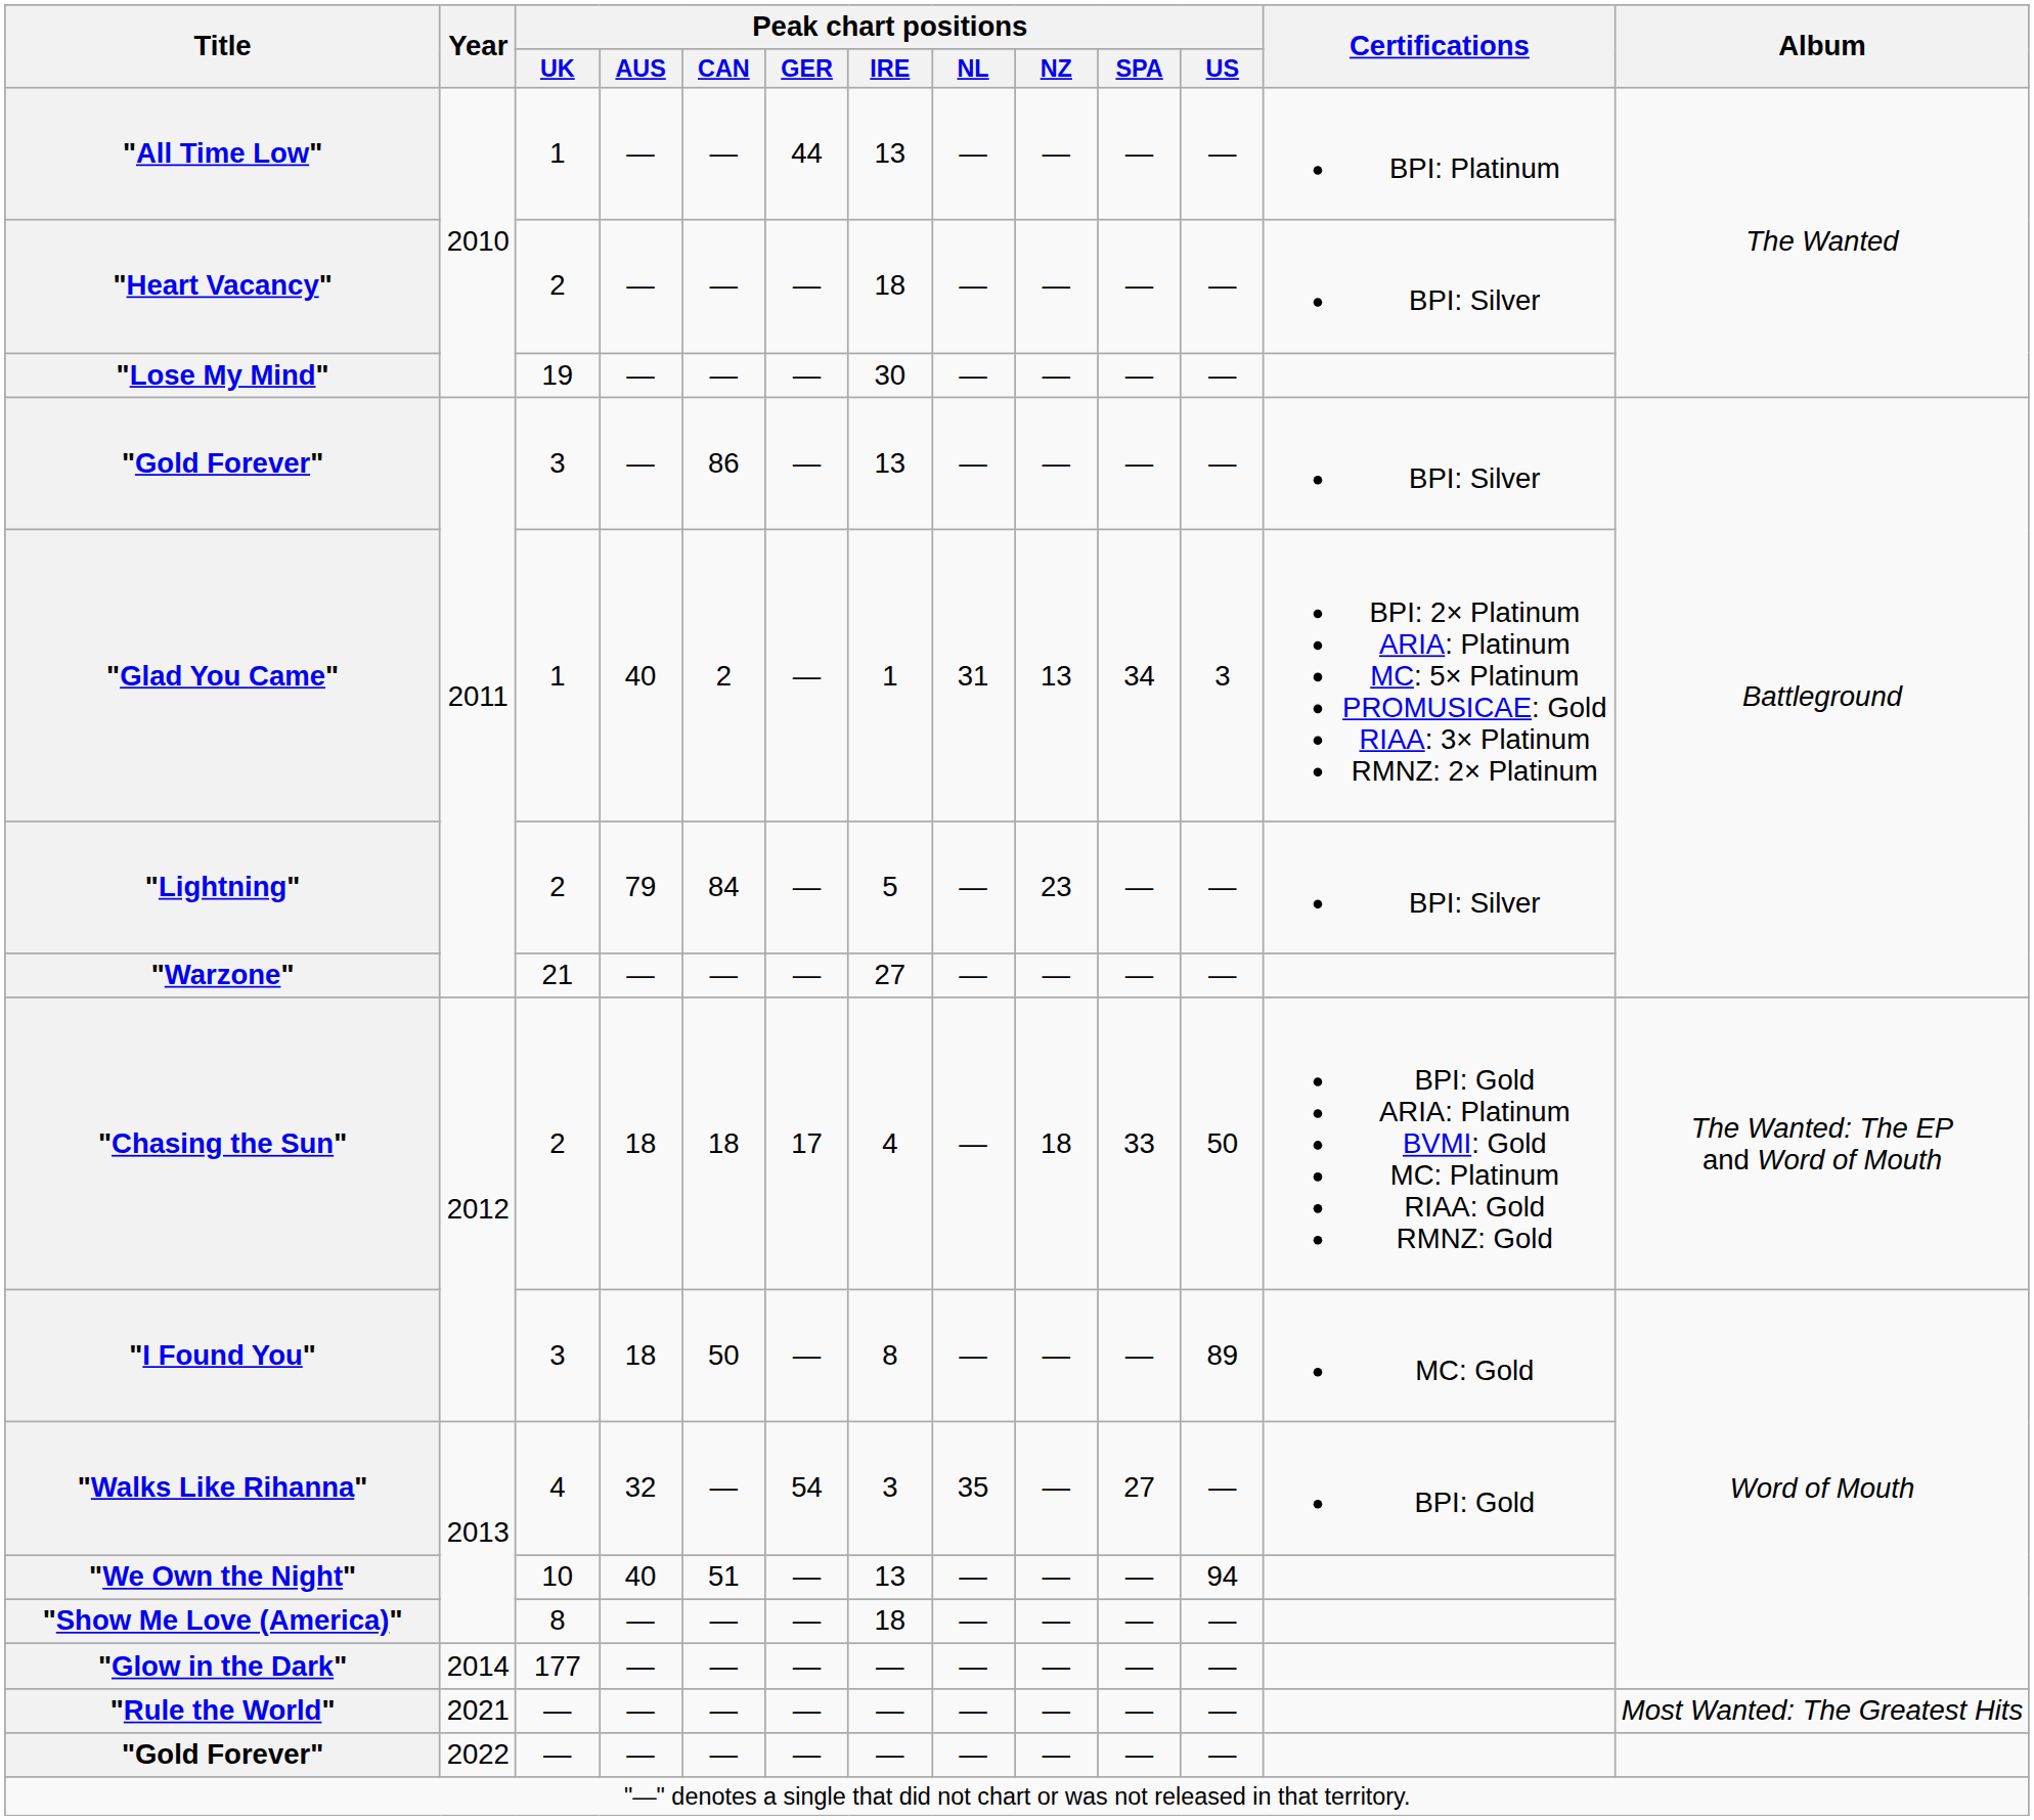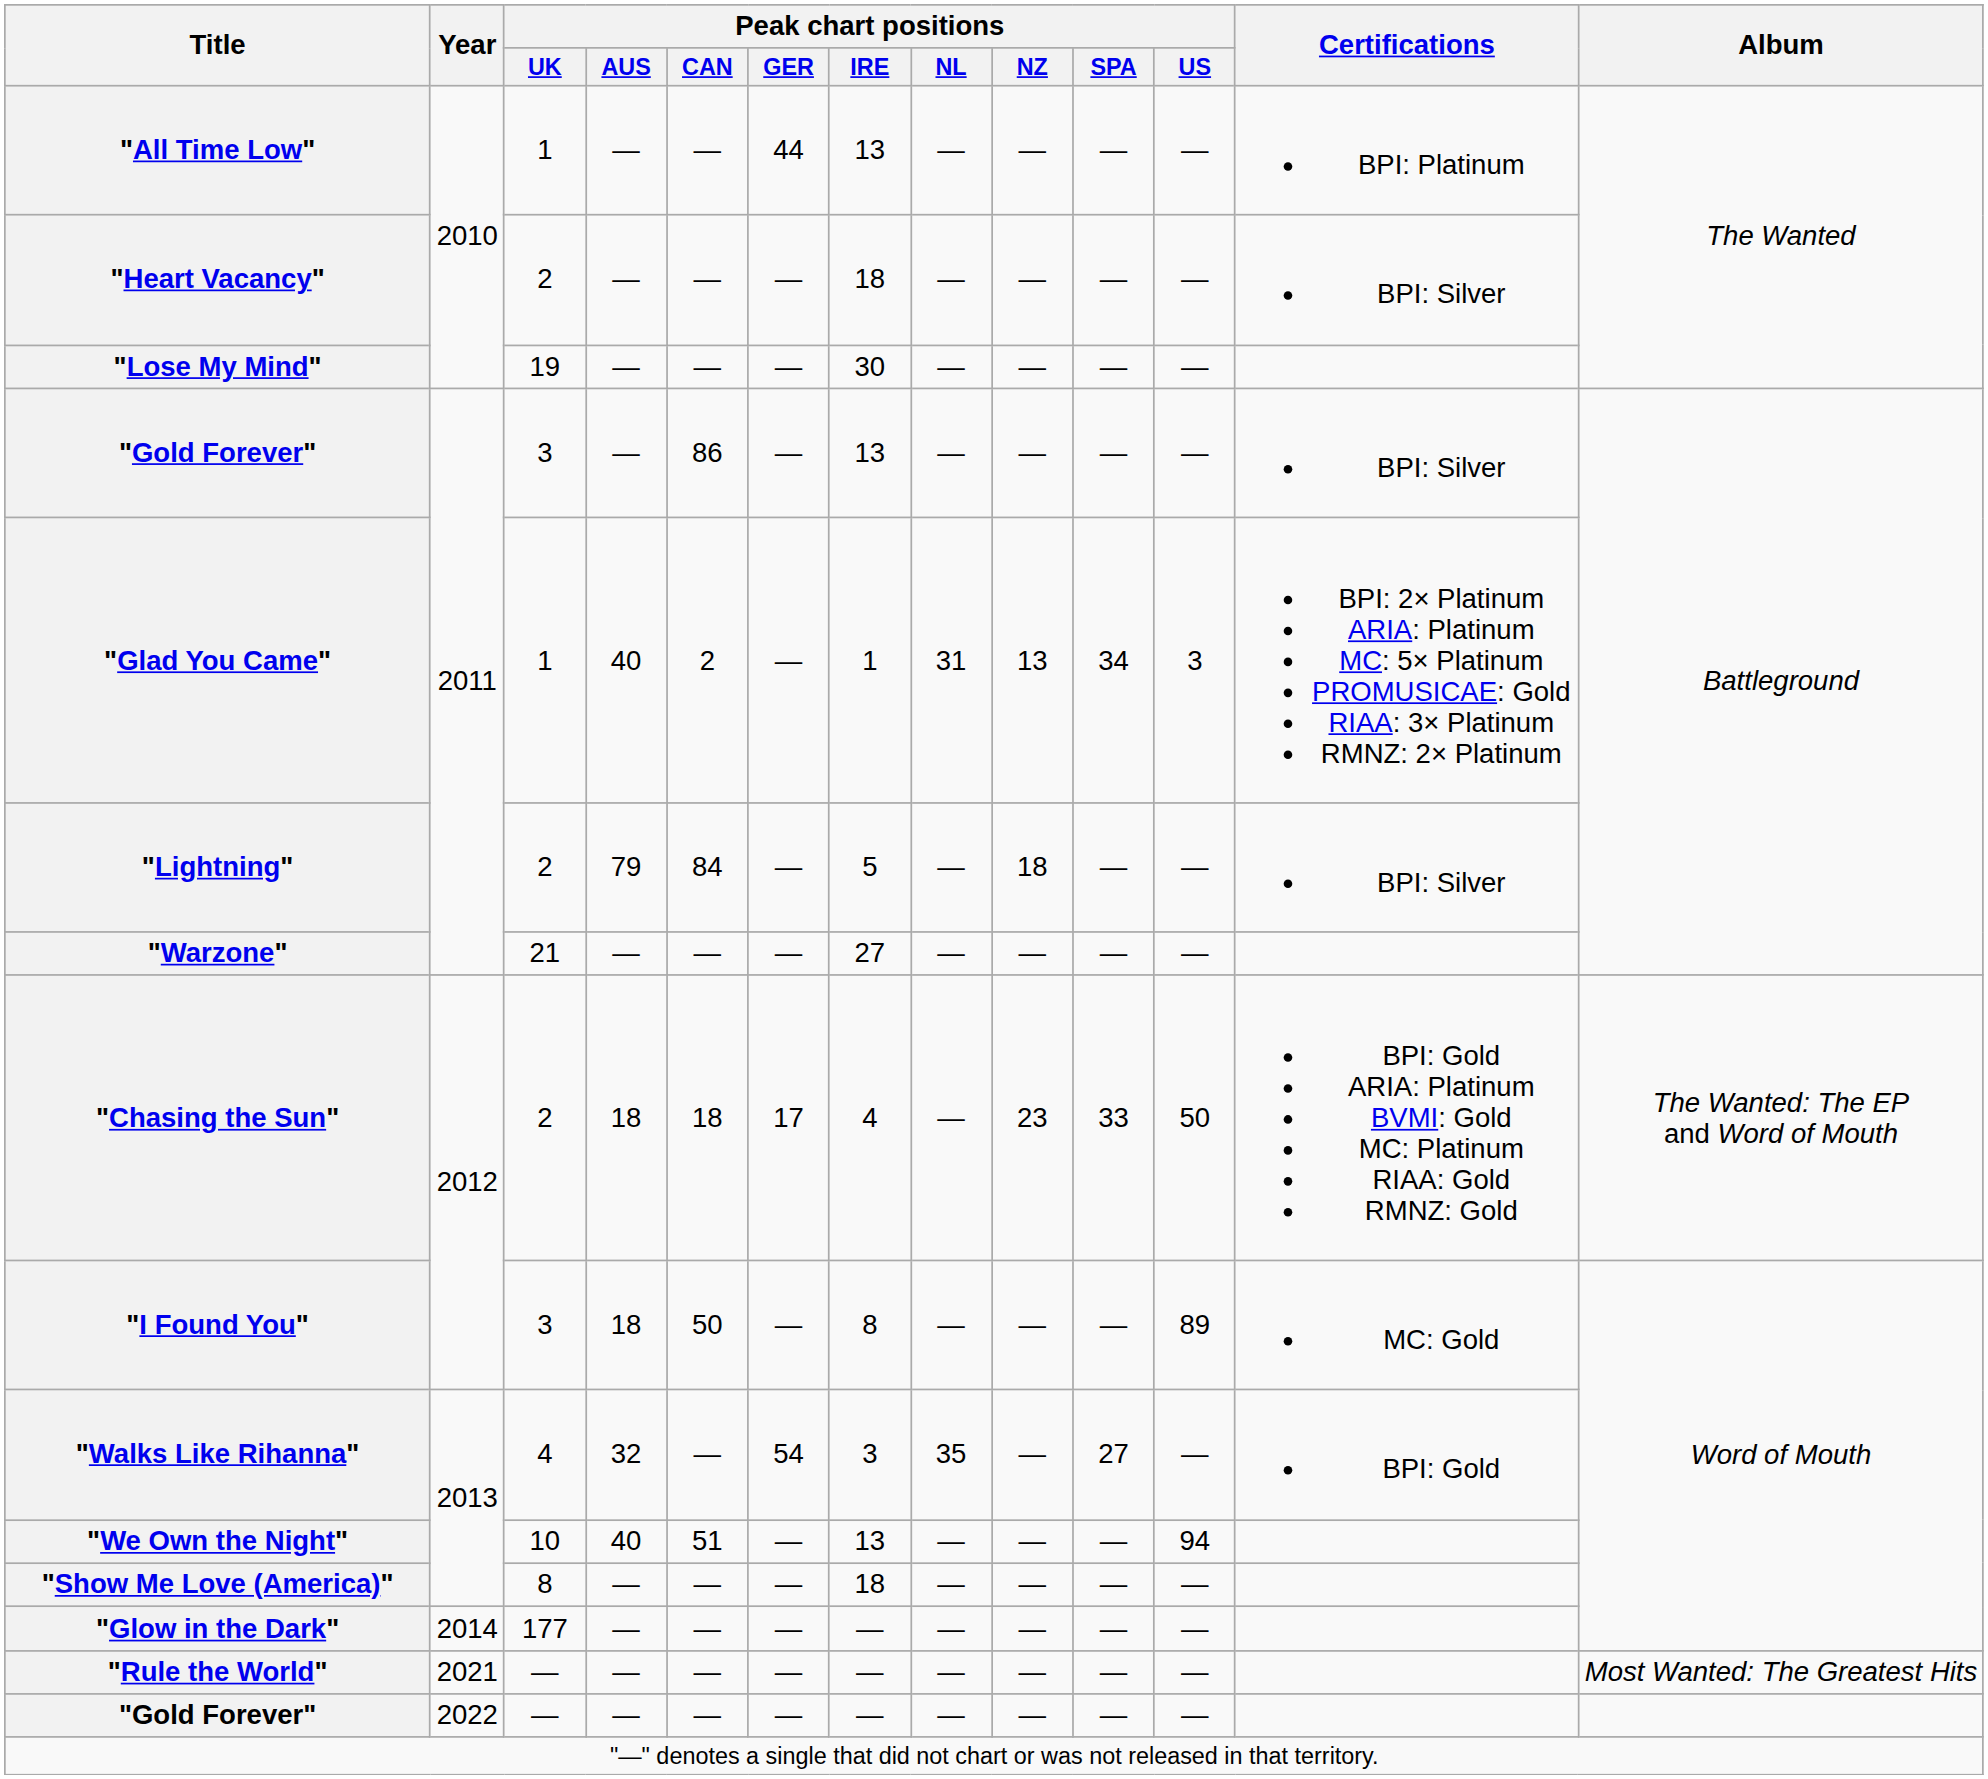"Lightning" | Peak chart positions / NZ: 23 -> 18
"Chasing the Sun" | Peak chart positions / NZ: 18 -> 23
